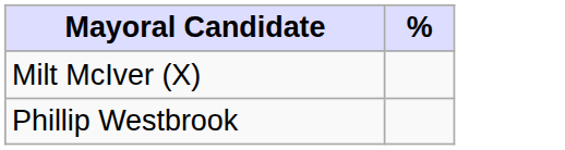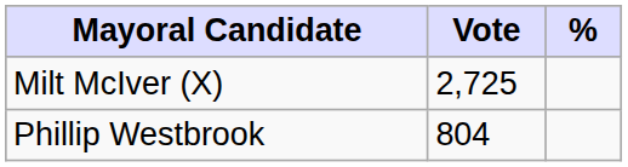+ column: Vote | 2,725 | 804
